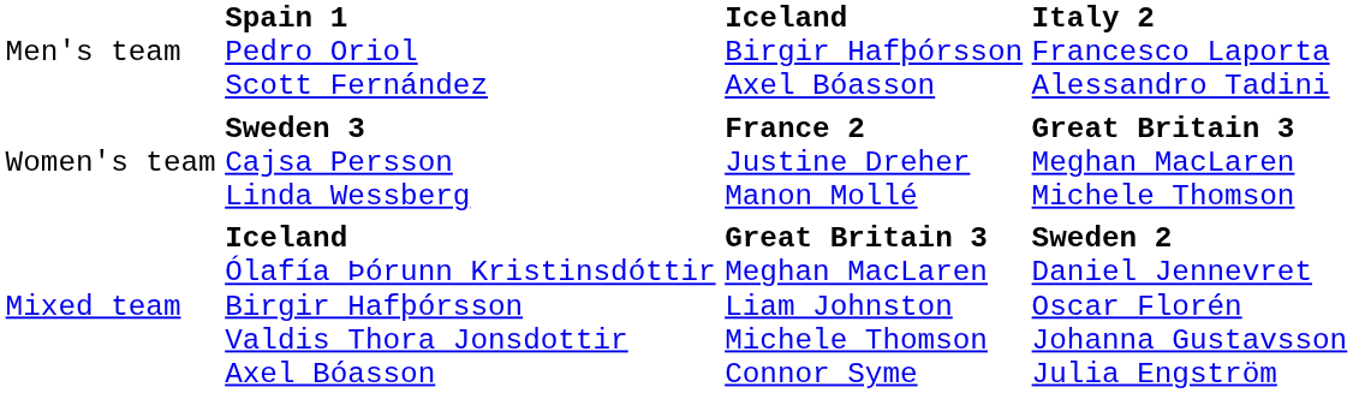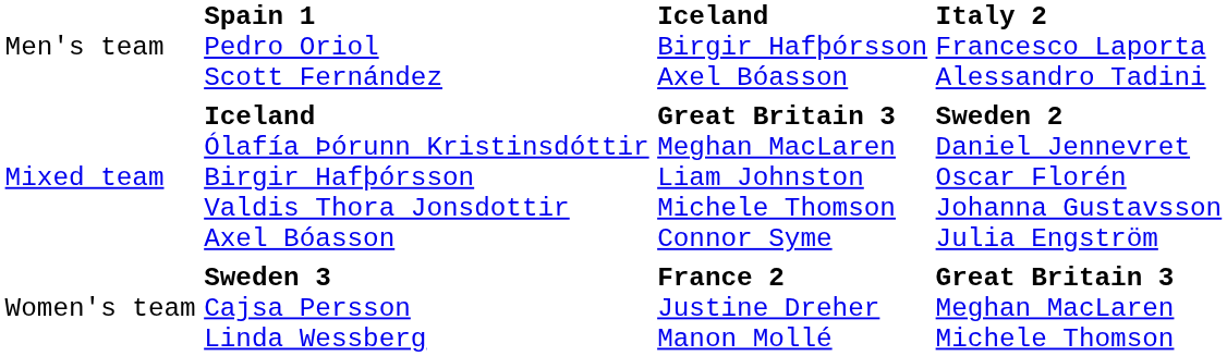rows swapped: Women's team <-> Mixed team
